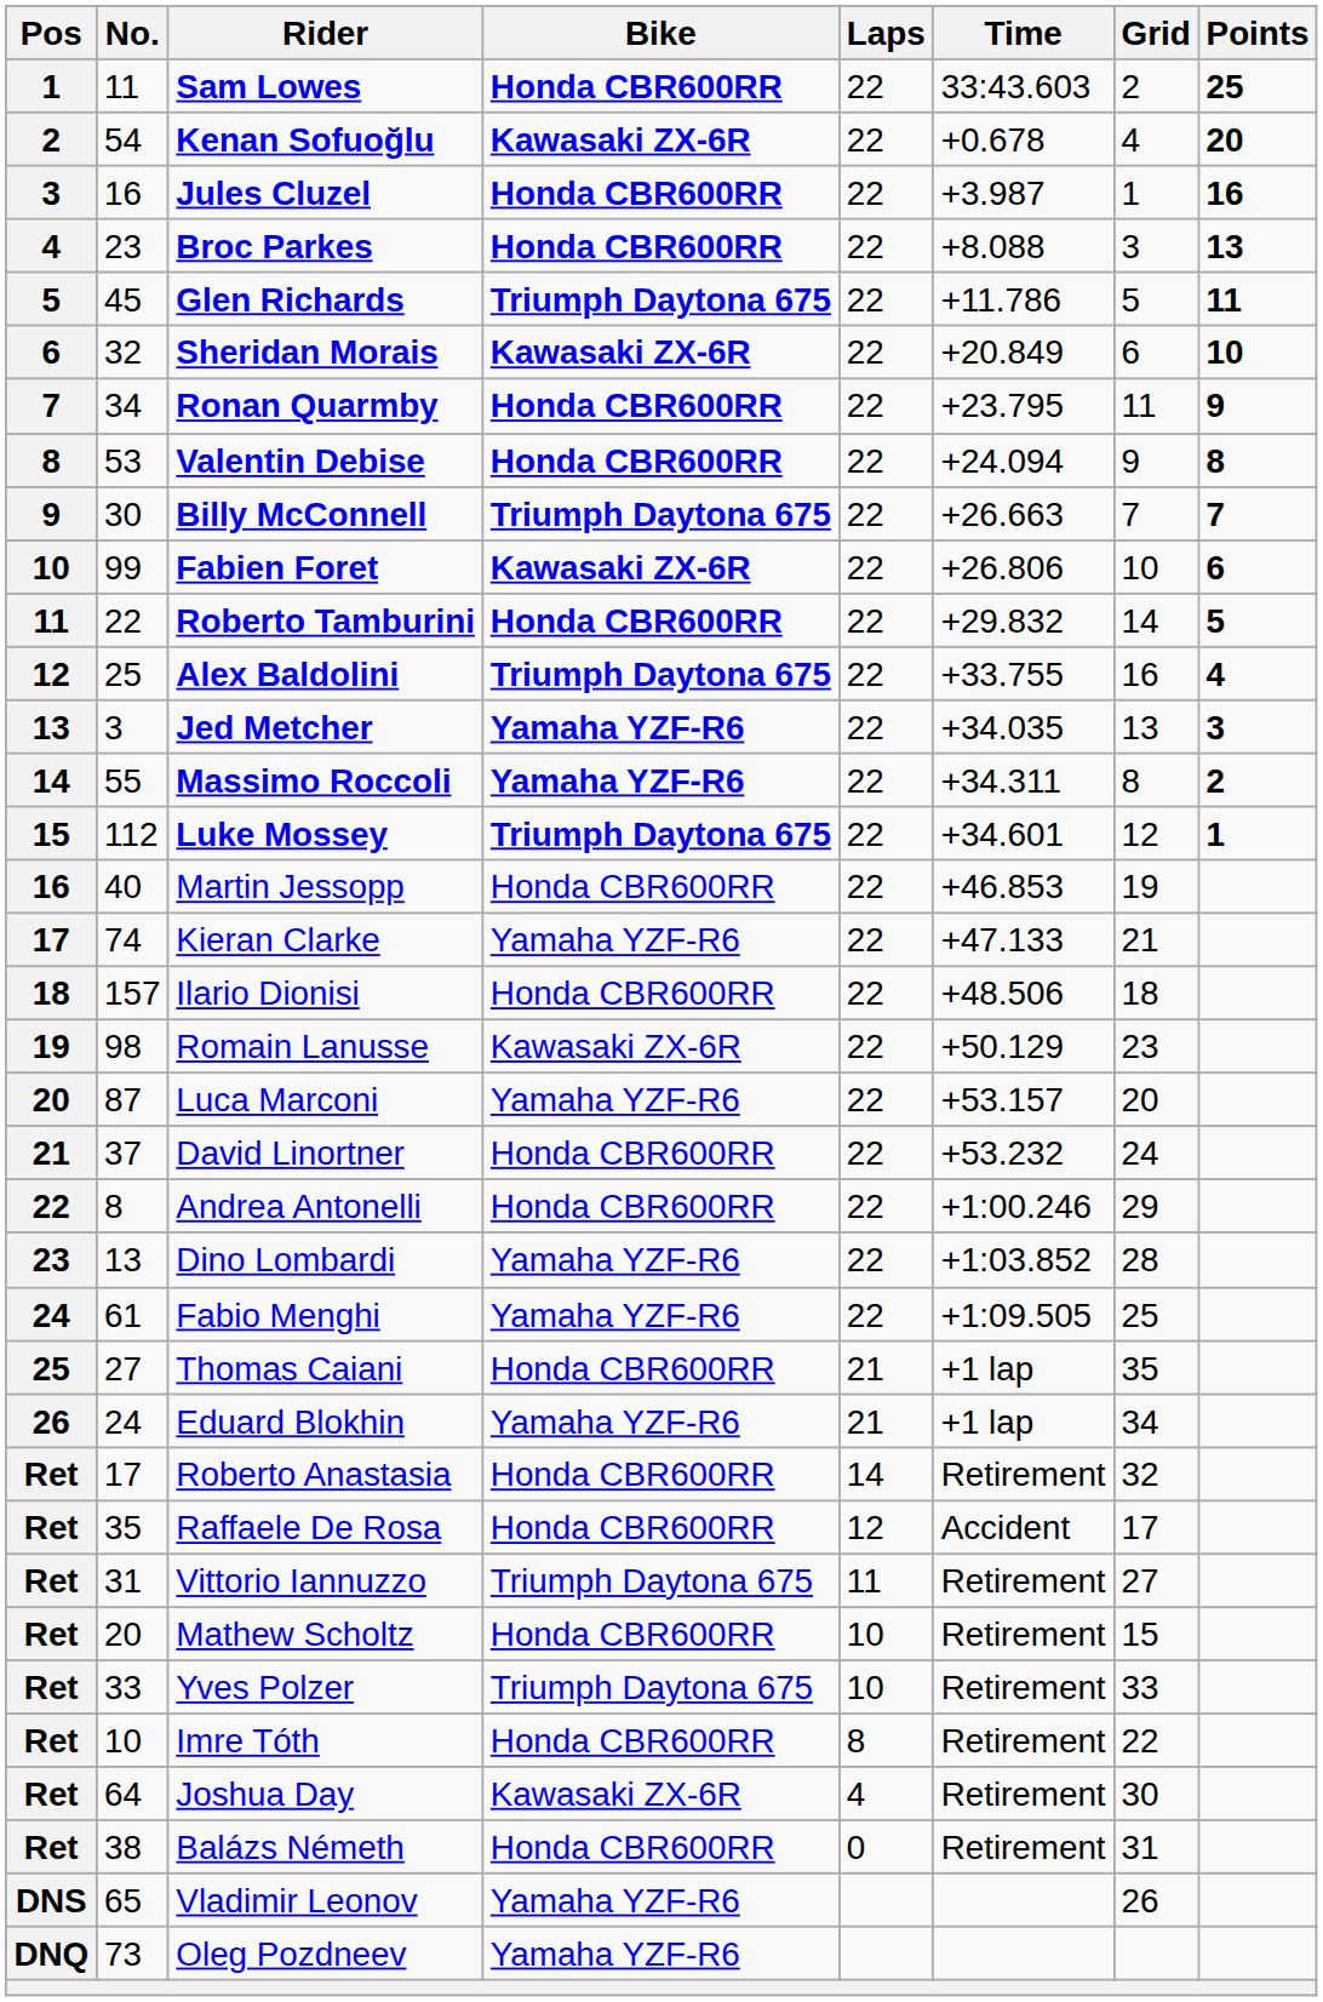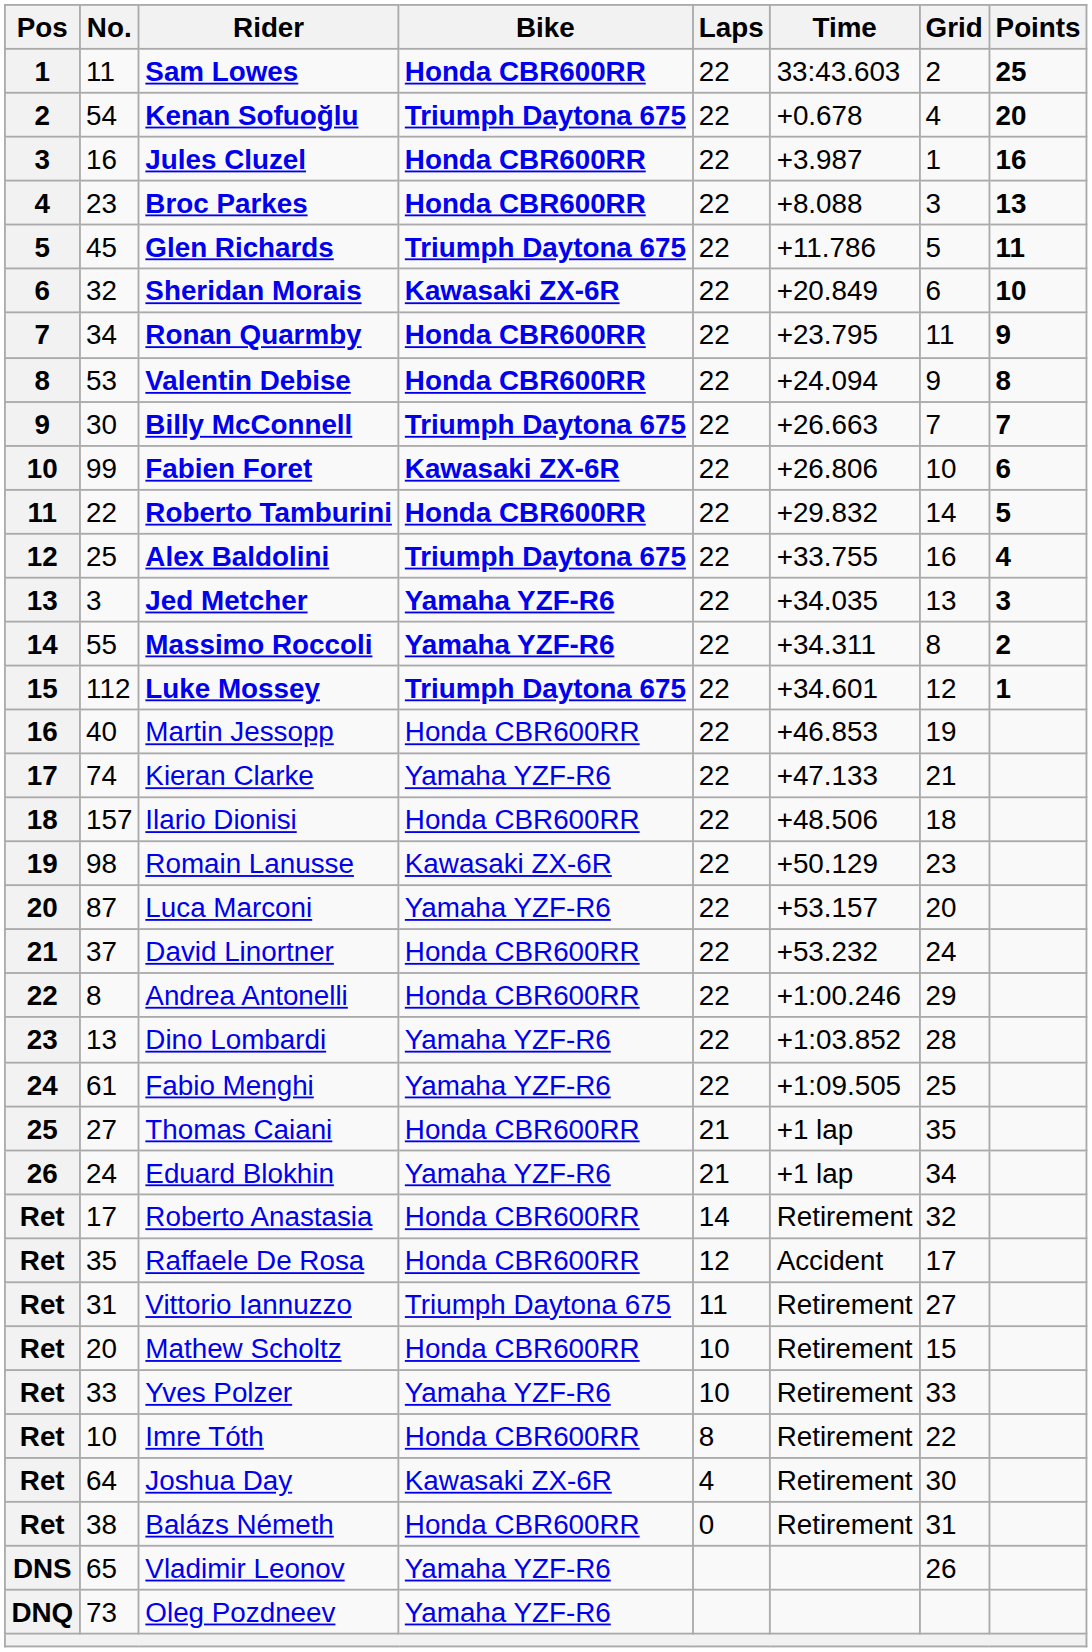Kenan Sofuoğlu | Bike: Kawasaki ZX-6R -> Triumph Daytona 675
Yves Polzer | Bike: Triumph Daytona 675 -> Yamaha YZF-R6
